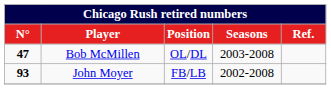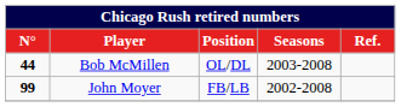Bob McMillen | N°: 47 -> 44
John Moyer | N°: 93 -> 99
